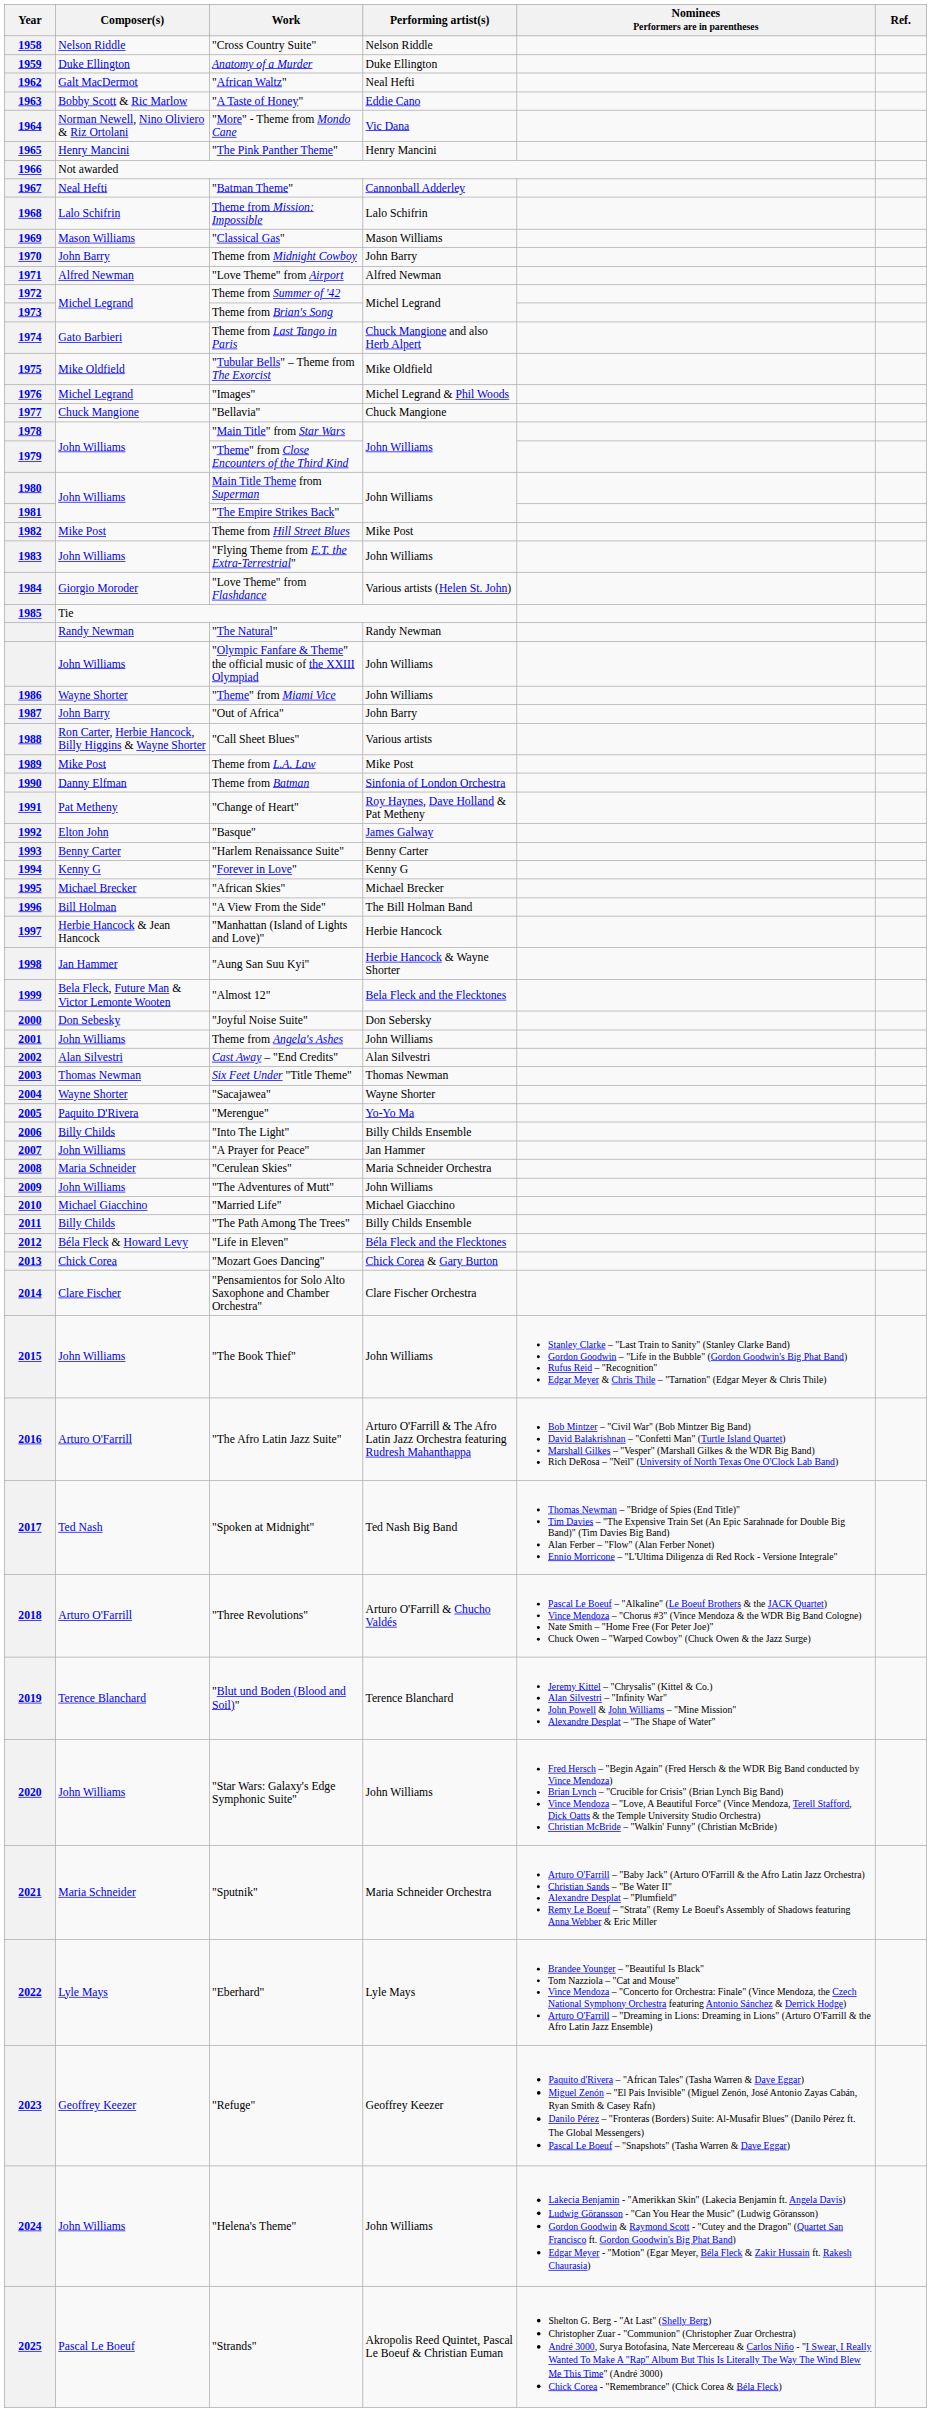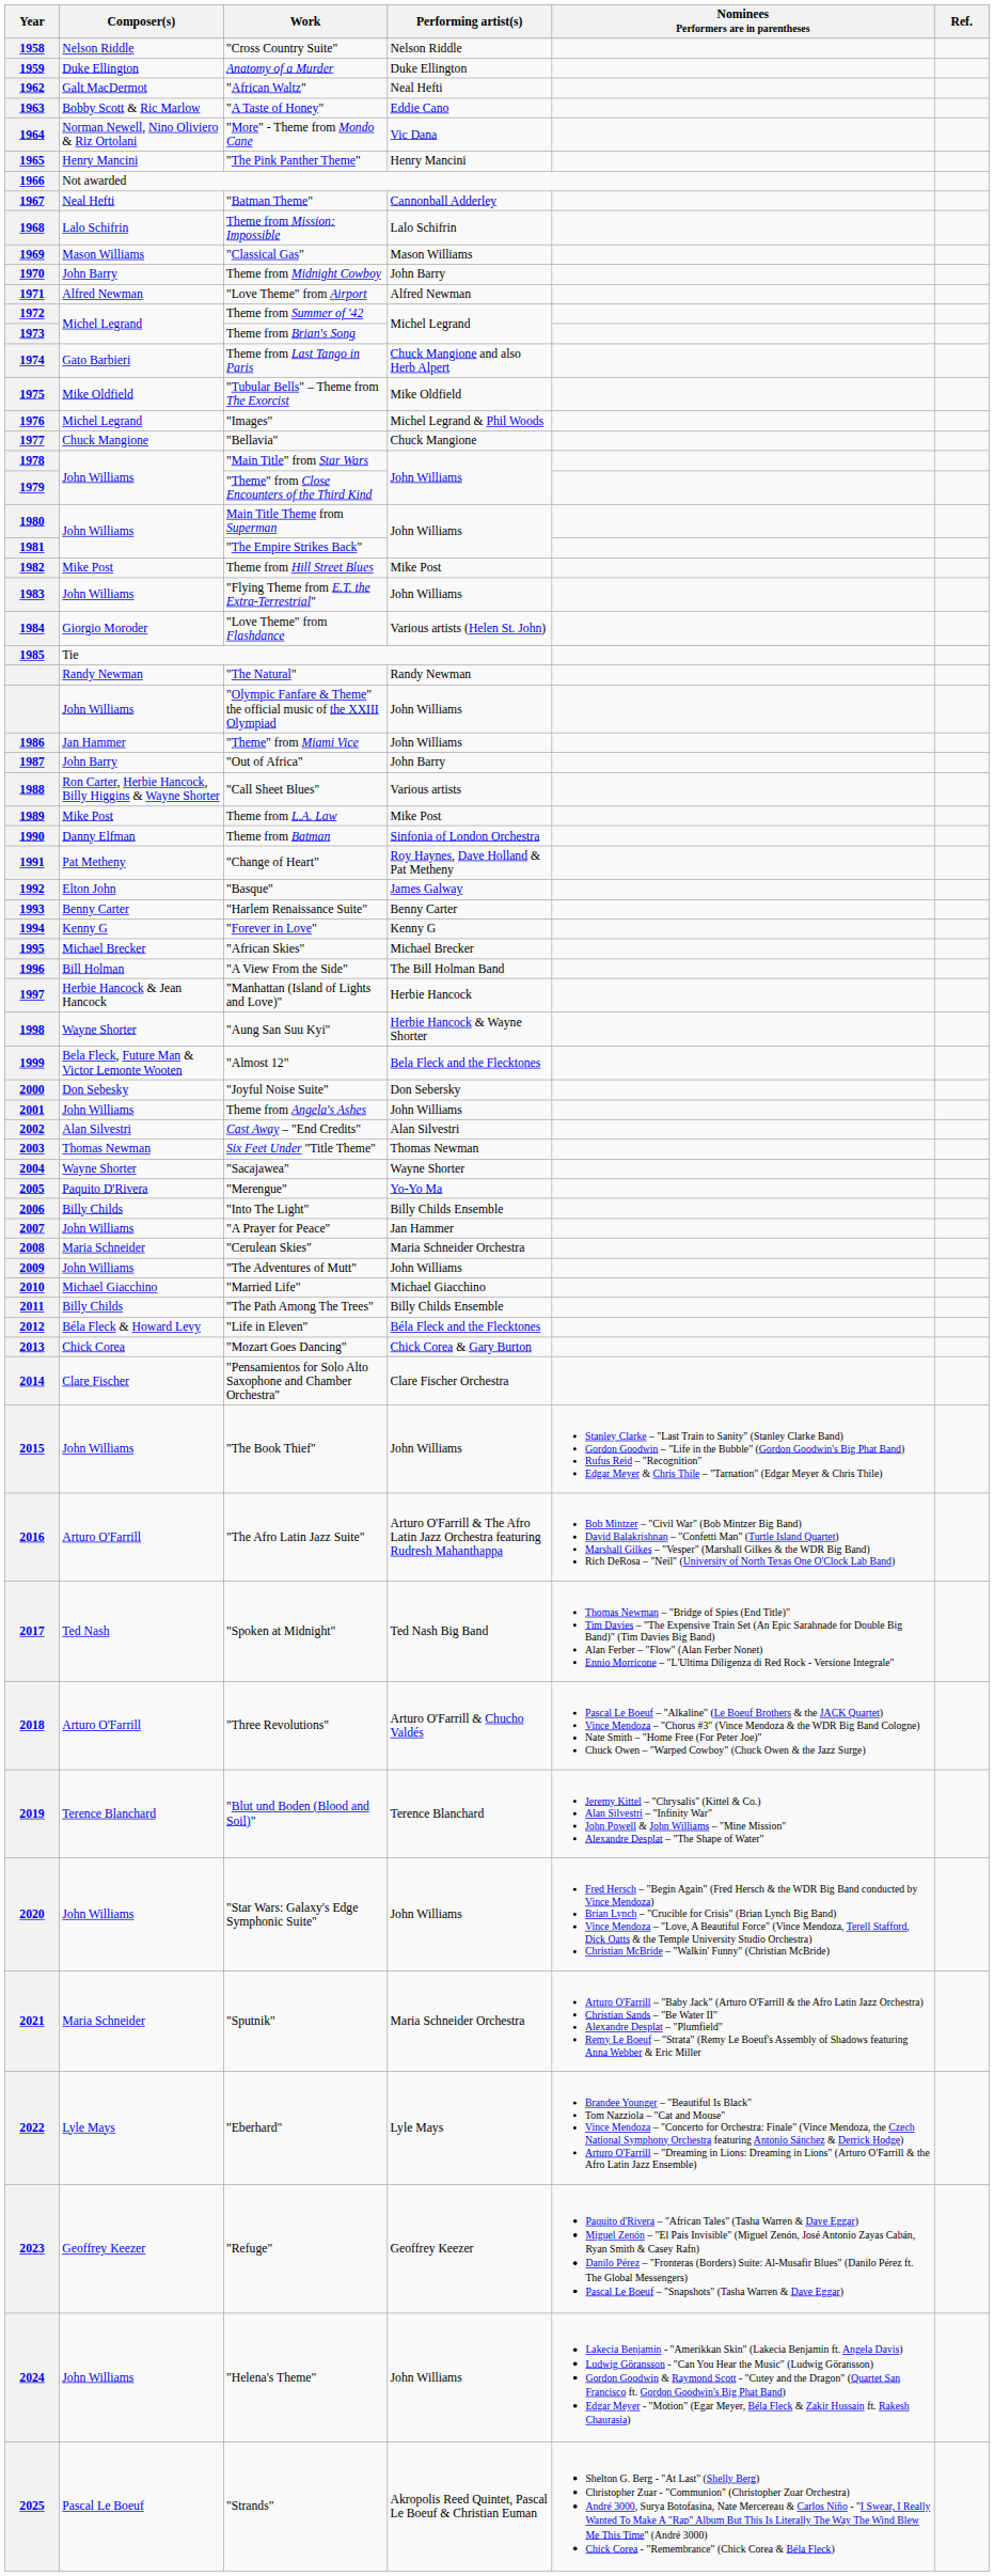"Theme" from Miami Vice | Composer(s): Wayne Shorter -> Jan Hammer
"Aung San Suu Kyi" | Composer(s): Jan Hammer -> Wayne Shorter
